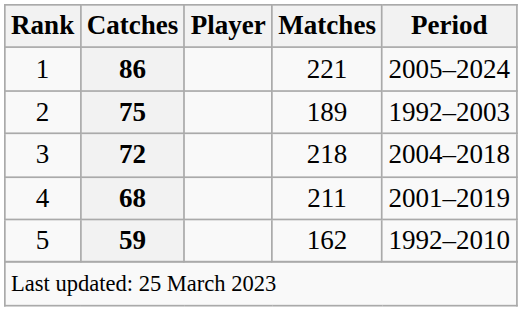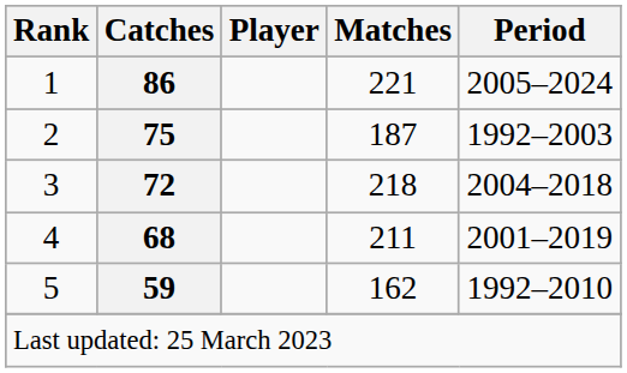2 | Matches: 189 -> 187
